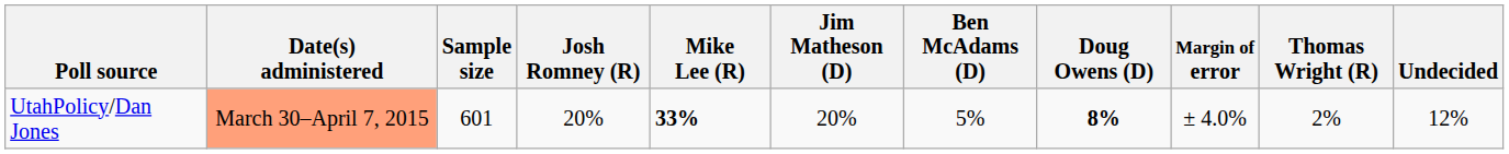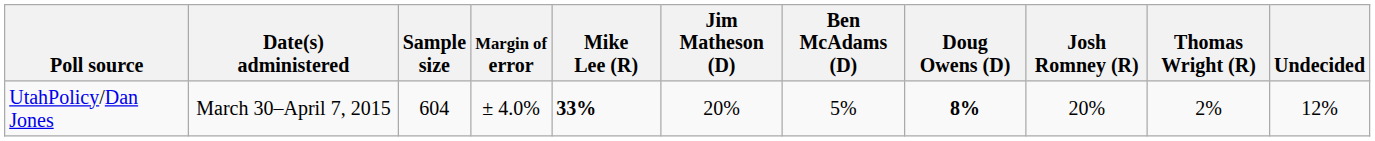columns swapped: Margin of error <-> Josh Romney (R)
UtahPolicy/Dan Jones | Date(s) administered: lightsalmon background -> no background
UtahPolicy/Dan Jones | Sample size: 601 -> 604
